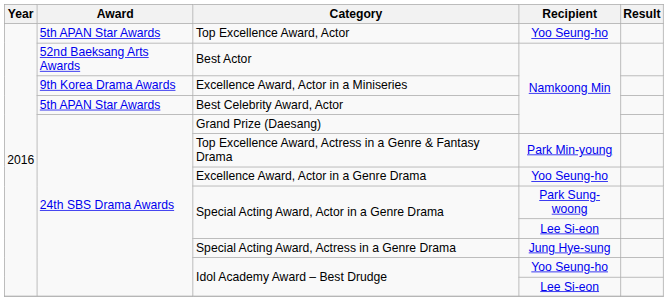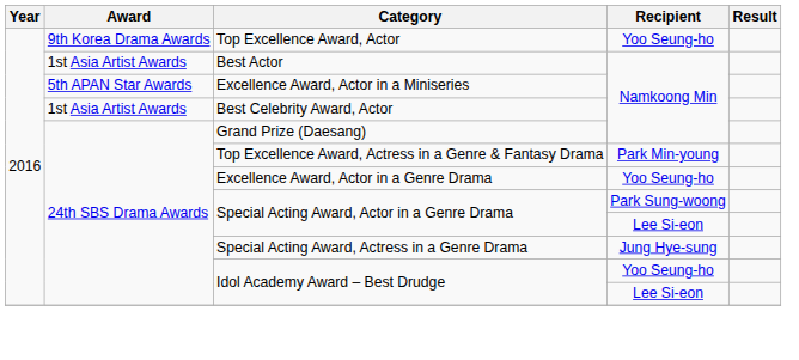Top Excellence Award, Actor | Award: 5th APAN Star Awards -> 9th Korea Drama Awards
Best Actor | Award: 52nd Baeksang Arts Awards -> 1st Asia Artist Awards
Excellence Award, Actor in a Miniseries | Award: 9th Korea Drama Awards -> 5th APAN Star Awards
Best Celebrity Award, Actor | Award: 5th APAN Star Awards -> 1st Asia Artist Awards
